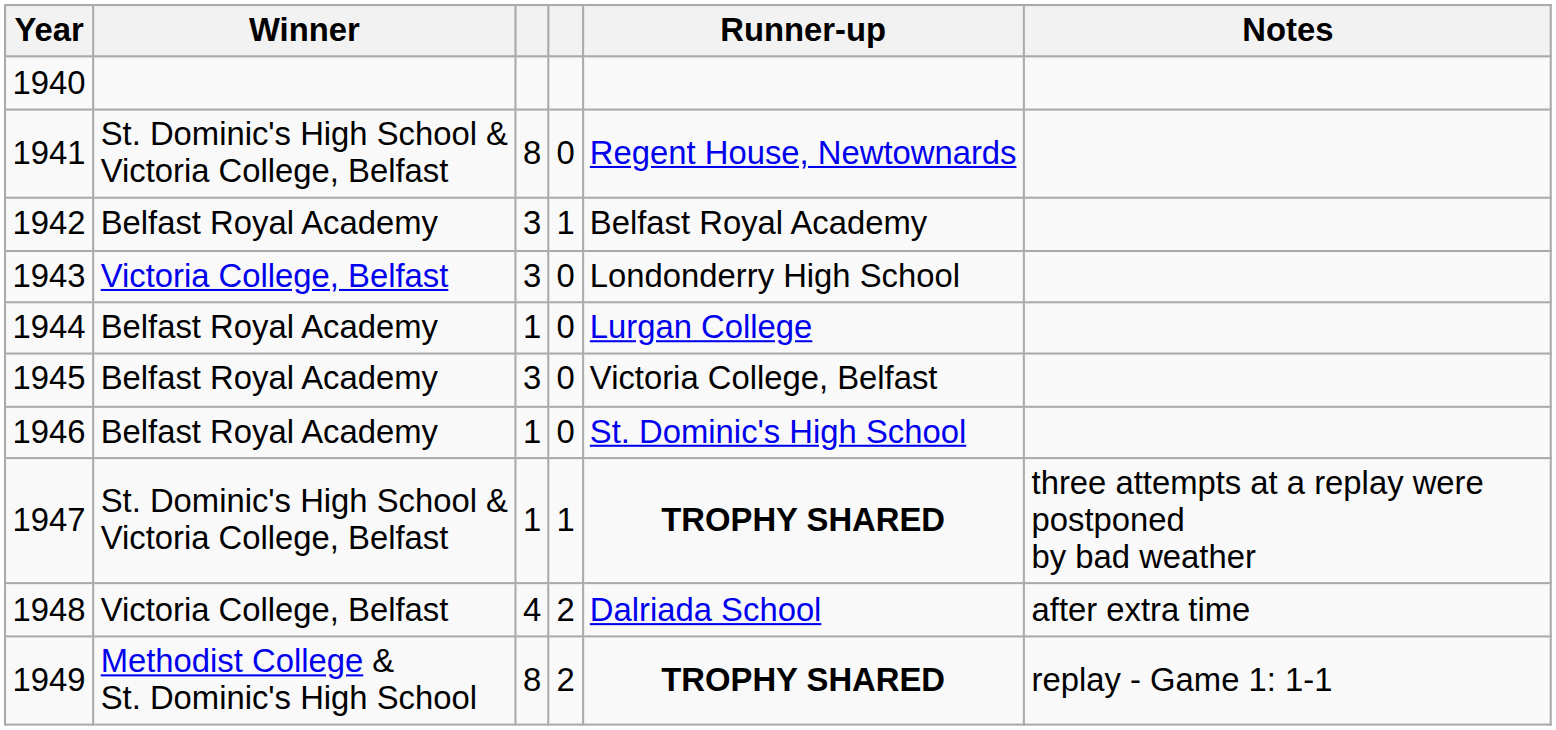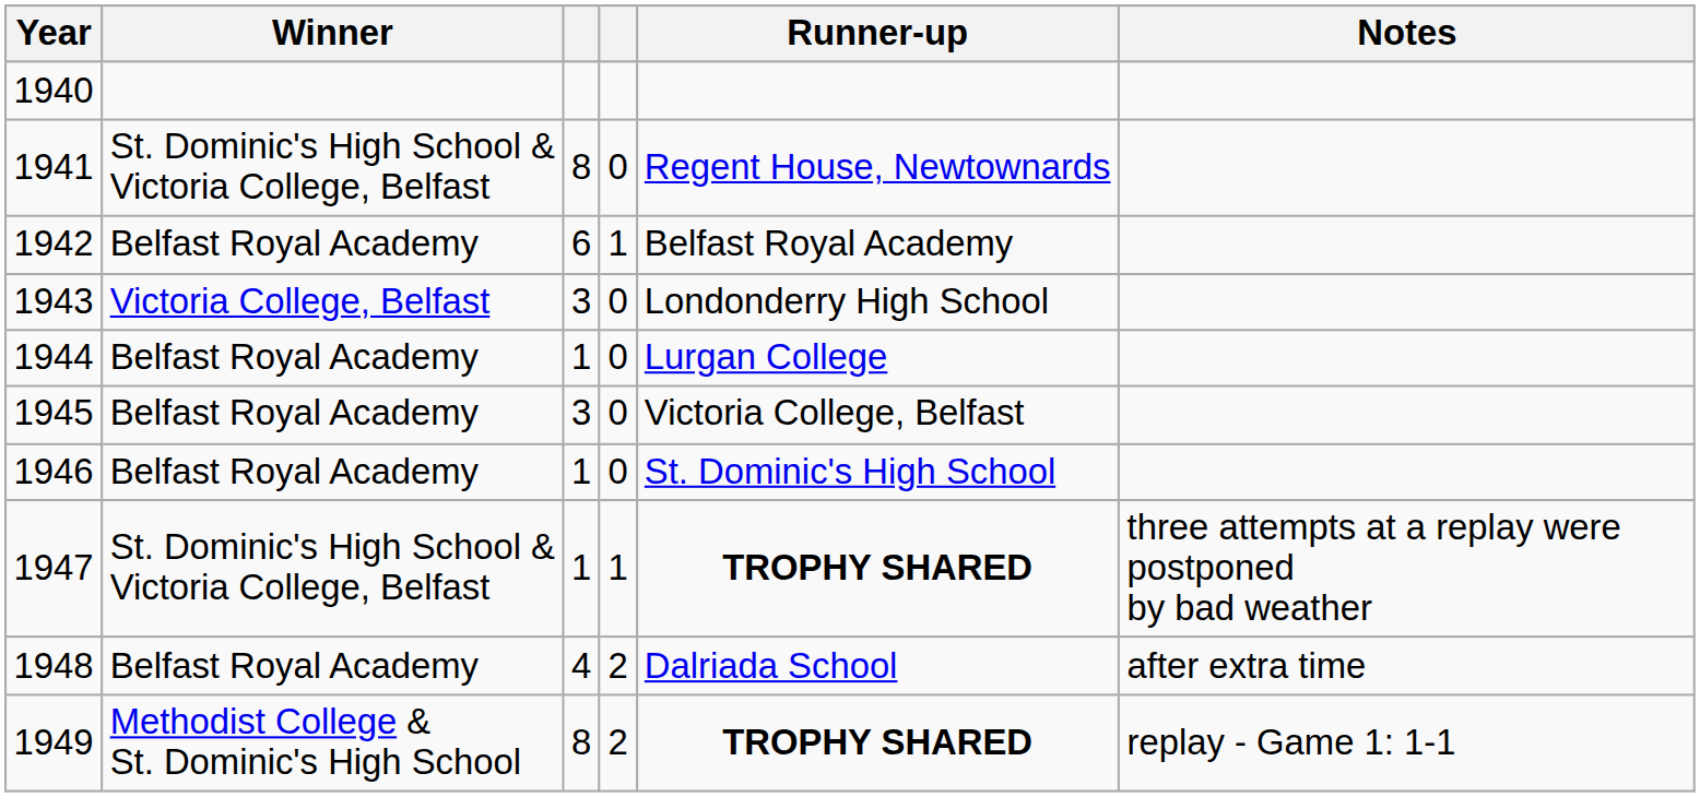1942 | column 3: 3 -> 6
1948 | Winner: Victoria College, Belfast -> Belfast Royal Academy
